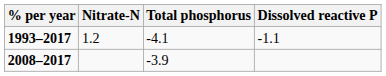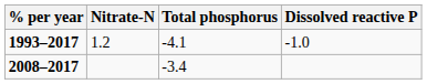1993–2017 | Dissolved reactive P: -1.1 -> -1.0
2008–2017 | Total phosphorus: -3.9 -> -3.4
